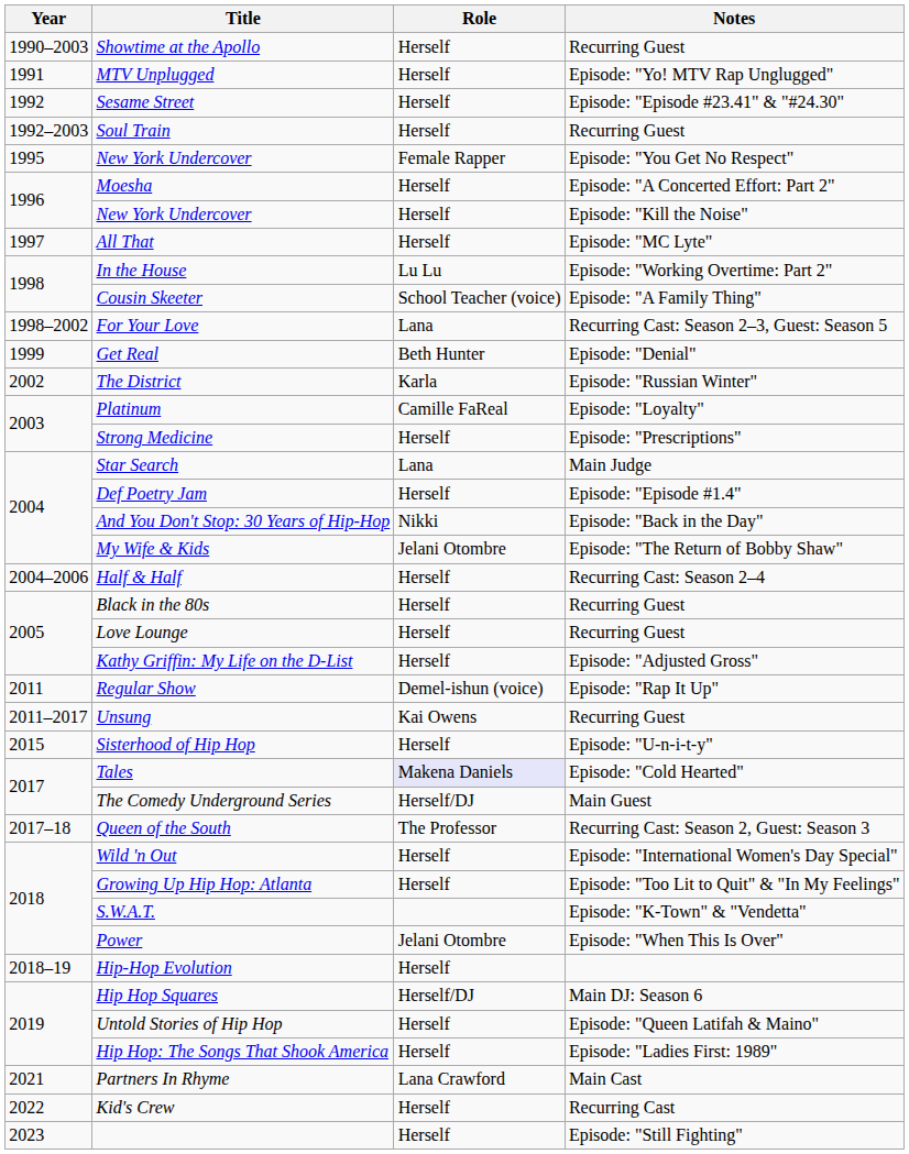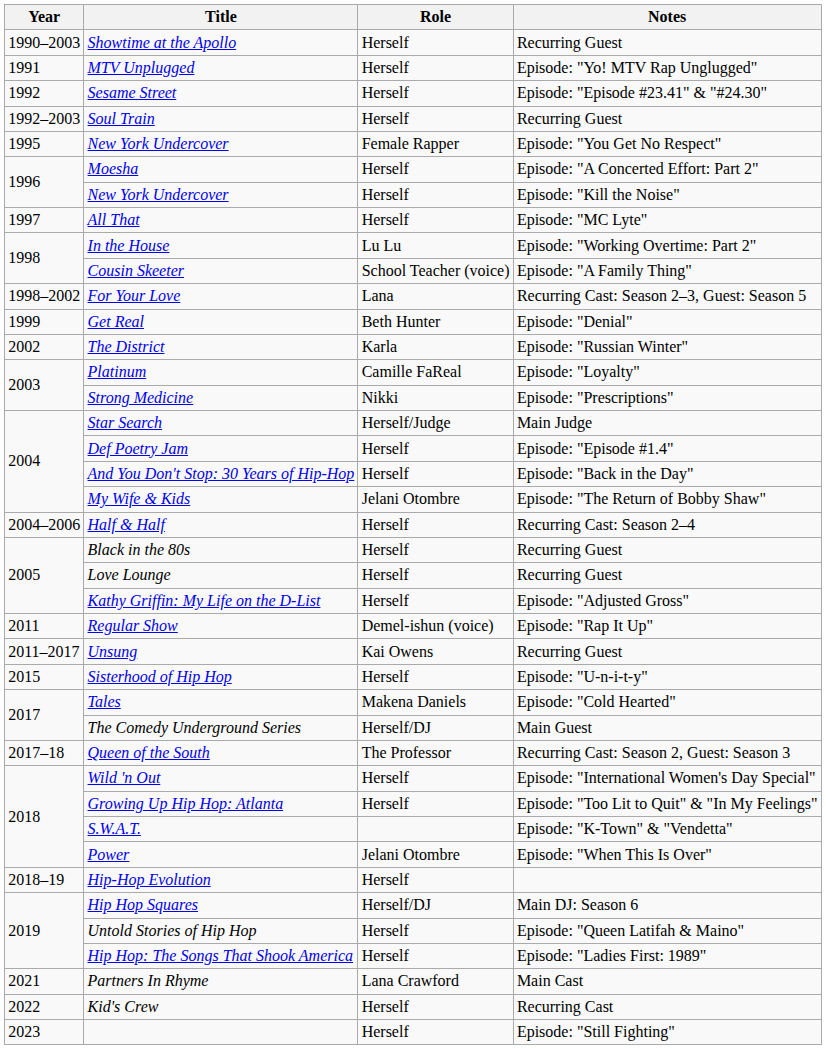Strong Medicine | Role: Herself -> Nikki
Star Search | Role: Lana -> Herself/Judge
And You Don't Stop: 30 Years of Hip-Hop | Role: Nikki -> Herself
Tales | Role: lavender background -> no background
